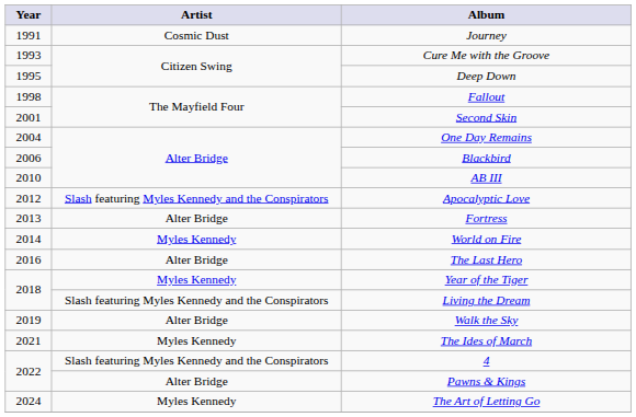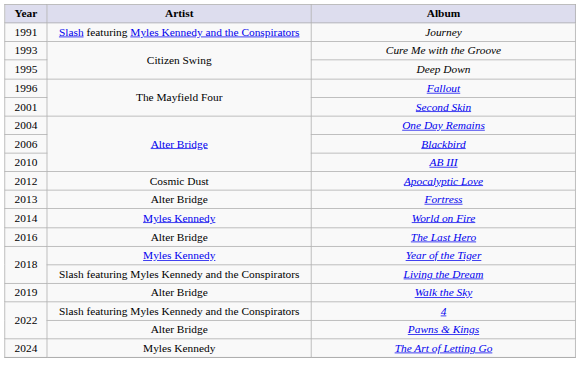Journey | Artist: Cosmic Dust -> Slash featuring Myles Kennedy and the Conspirators
Fallout | Year: 1998 -> 1996
Apocalyptic Love | Artist: Slash featuring Myles Kennedy and the Conspirators -> Cosmic Dust
- row: 2021 | Myles Kennedy | The Ides of March
